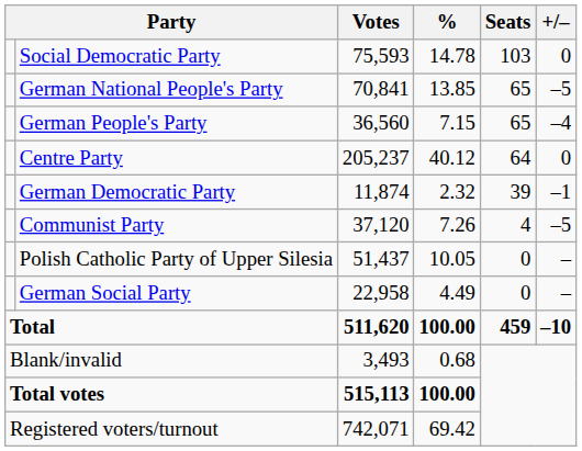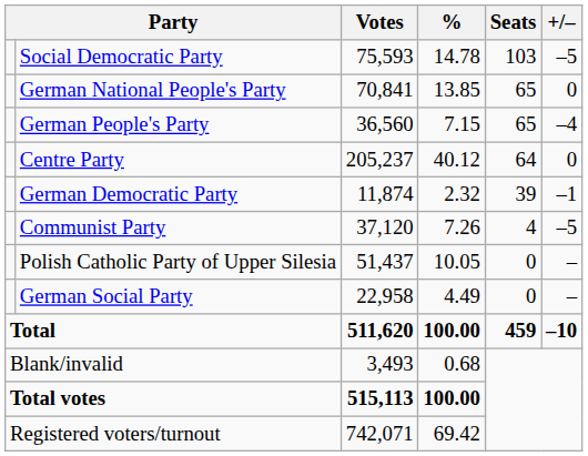Social Democratic Party | +/–: 0 -> –5
German National People's Party | +/–: –5 -> 0
